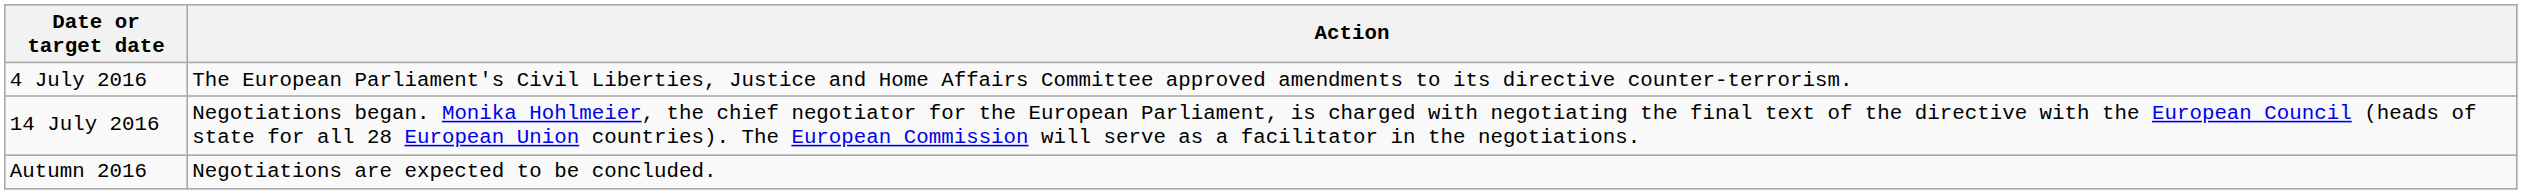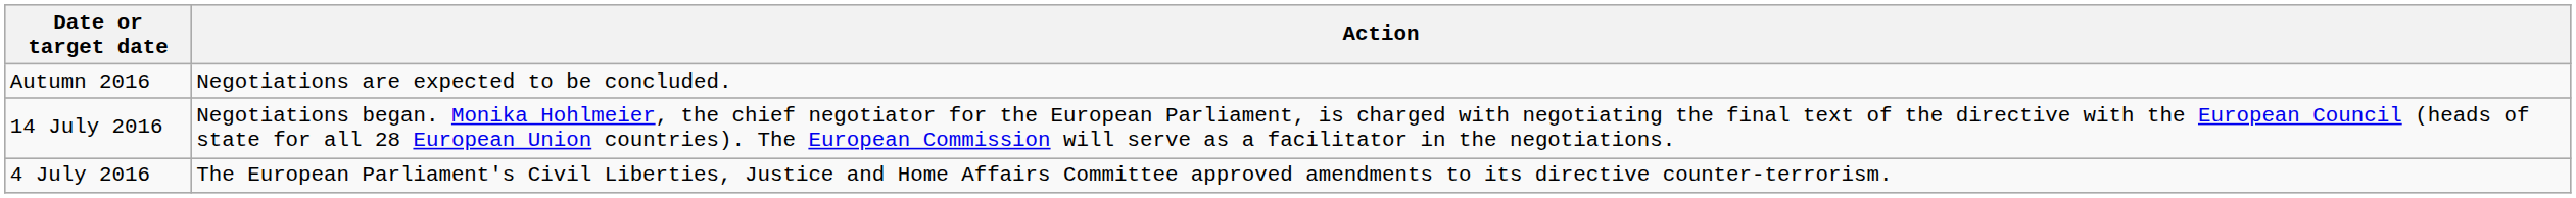rows swapped: 4 July 2016 <-> Autumn 2016
